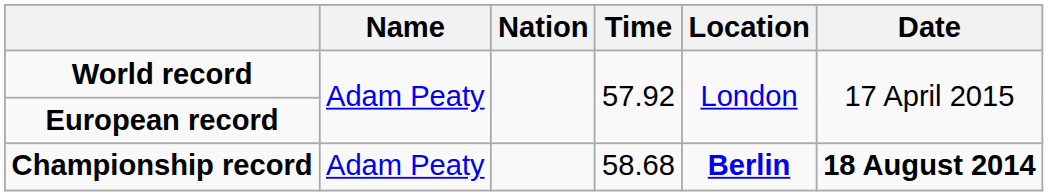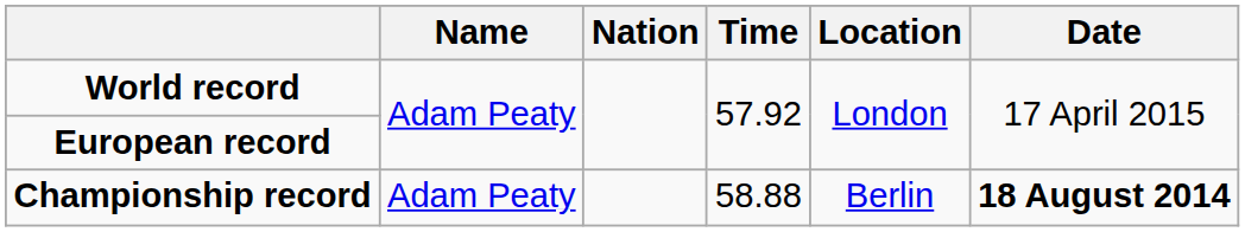Championship record | Time: 58.68 -> 58.88
Championship record | Location: bold -> normal
